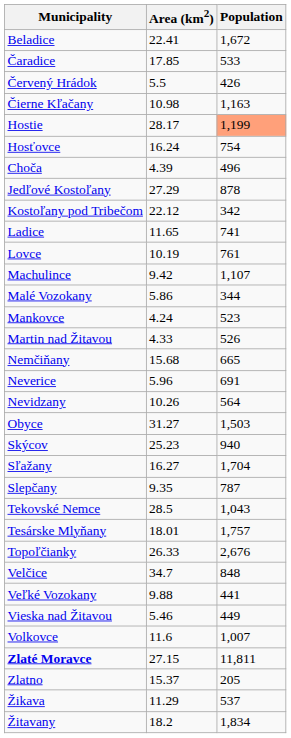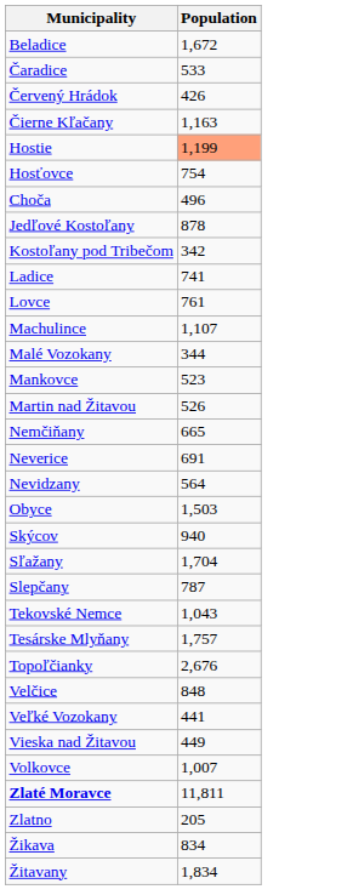- column: Area (km2) | 22.41 | 17.85 | 5.5 | 10.98 | 28.17 | 16.24 | 4.39 | 27.29 | 22.12 | 11.65 | 10.19 | 9.42 | 5.86 | 4.24 | 4.33 | 15.68 | 5.96 | 10.26 | 31.27 | 25.23 | 16.27 | 9.35 | 28.5 | 18.01 | 26.33 | 34.7 | 9.88 | 5.46 | 11.6 | 27.15 | 15.37 | 11.29 | 18.2
Žikava | Population: 537 -> 834
